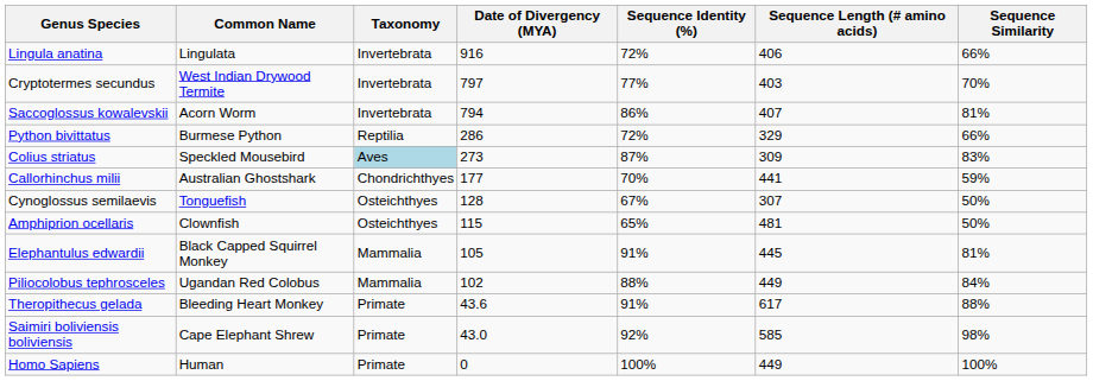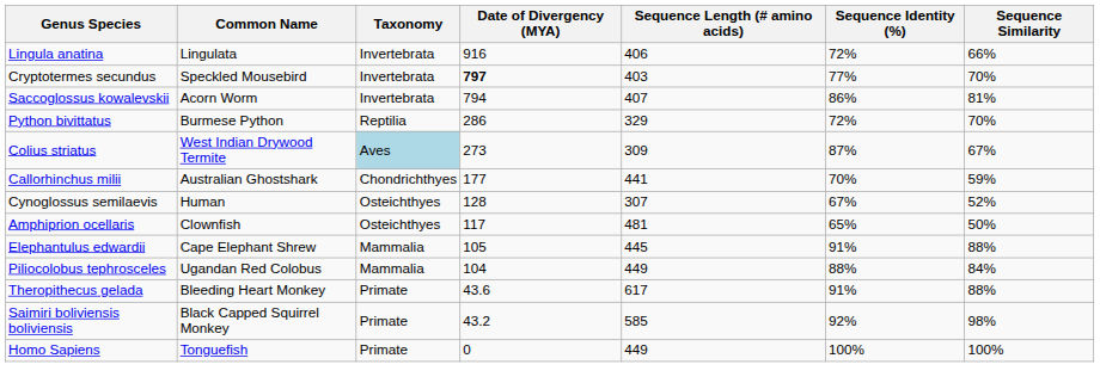columns swapped: Sequence Length (# amino acids) <-> Sequence Identity (%)
Cryptotermes secundus | Common Name: West Indian Drywood Termite -> Speckled Mousebird
Cryptotermes secundus | Date of Divergency (MYA): normal -> bold
Python bivittatus | Sequence Similarity: 66% -> 70%
Colius striatus | Common Name: Speckled Mousebird -> West Indian Drywood Termite
Colius striatus | Sequence Similarity: 83% -> 67%
Cynoglossus semilaevis | Common Name: Tonguefish -> Human
Cynoglossus semilaevis | Sequence Similarity: 50% -> 52%
Amphiprion ocellaris | Date of Divergency (MYA): 115 -> 117
Elephantulus edwardii | Common Name: Black Capped Squirrel Monkey -> Cape Elephant Shrew
Elephantulus edwardii | Sequence Similarity: 81% -> 88%
Piliocolobus tephrosceles | Date of Divergency (MYA): 102 -> 104
Saimiri boliviensis boliviensis | Common Name: Cape Elephant Shrew -> Black Capped Squirrel Monkey
Saimiri boliviensis boliviensis | Date of Divergency (MYA): 43.0 -> 43.2
Homo Sapiens | Common Name: Human -> Tonguefish
